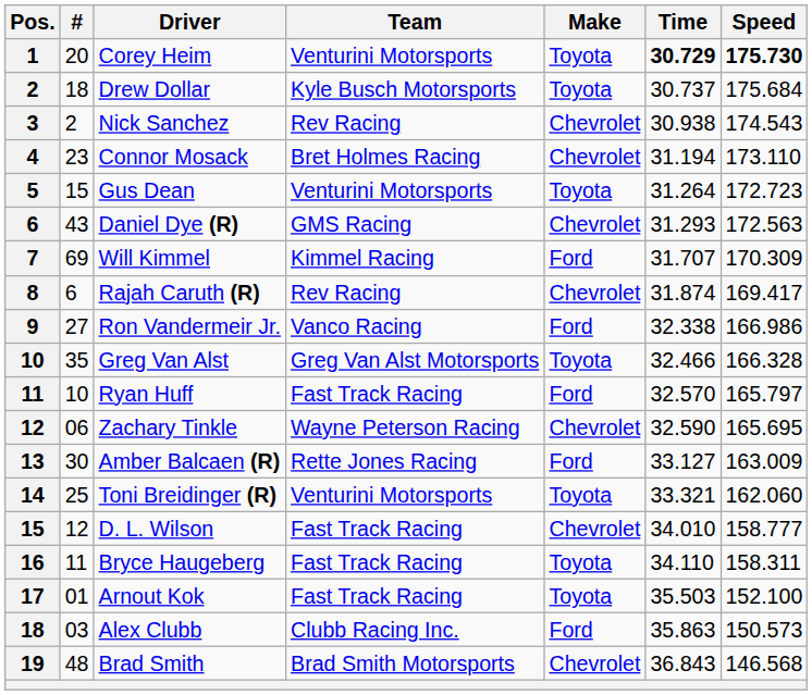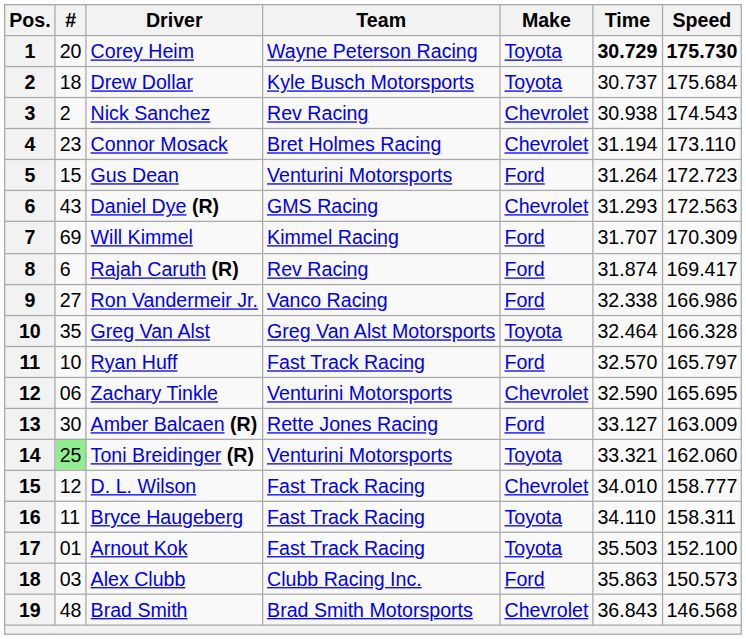Corey Heim | Team: Venturini Motorsports -> Wayne Peterson Racing
Gus Dean | Make: Toyota -> Ford
Rajah Caruth (R) | Make: Chevrolet -> Ford
Greg Van Alst | Time: 32.466 -> 32.464
Zachary Tinkle | Team: Wayne Peterson Racing -> Venturini Motorsports
Toni Breidinger (R) | #: no background -> lightgreen background
